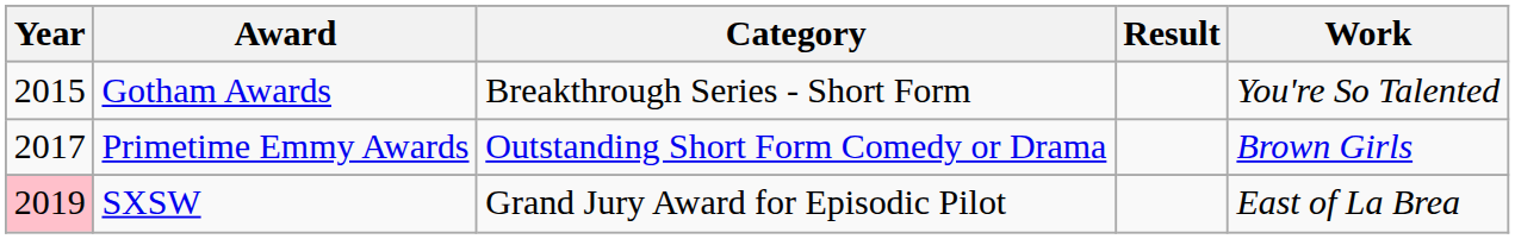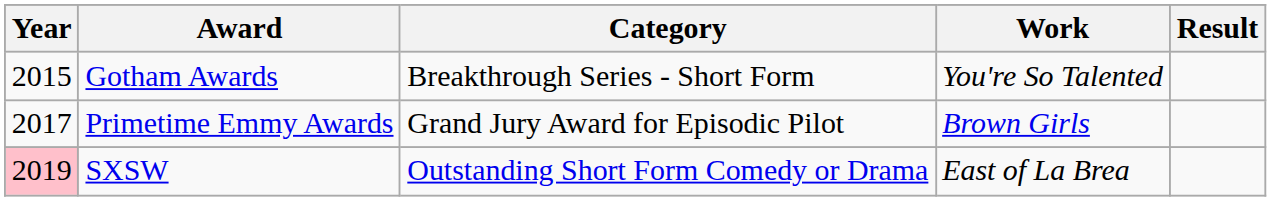columns swapped: Work <-> Result
Primetime Emmy Awards | Category: Outstanding Short Form Comedy or Drama -> Grand Jury Award for Episodic Pilot
SXSW | Category: Grand Jury Award for Episodic Pilot -> Outstanding Short Form Comedy or Drama
